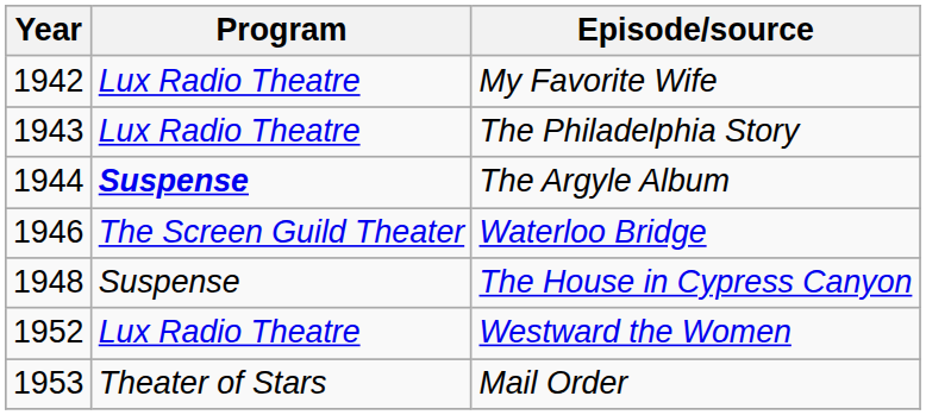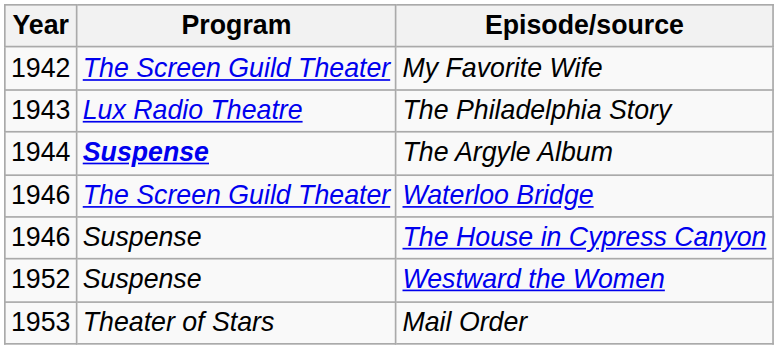My Favorite Wife | Program: Lux Radio Theatre -> The Screen Guild Theater
The House in Cypress Canyon | Year: 1948 -> 1946
Westward the Women | Program: Lux Radio Theatre -> Suspense
